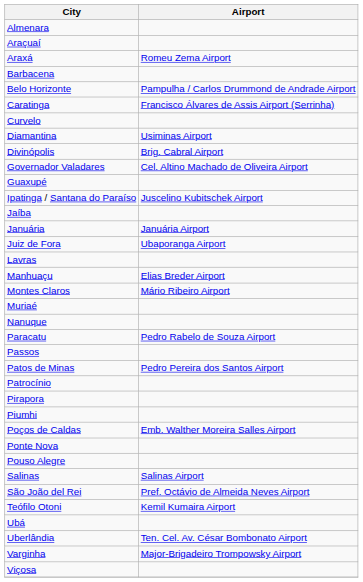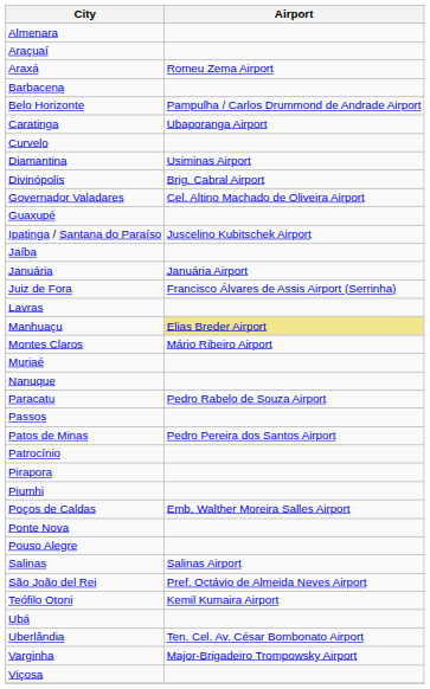Caratinga | Airport: Francisco Álvares de Assis Airport (Serrinha) -> Ubaporanga Airport
Juiz de Fora | Airport: Ubaporanga Airport -> Francisco Álvares de Assis Airport (Serrinha)
Manhuaçu | Airport: no background -> khaki background
